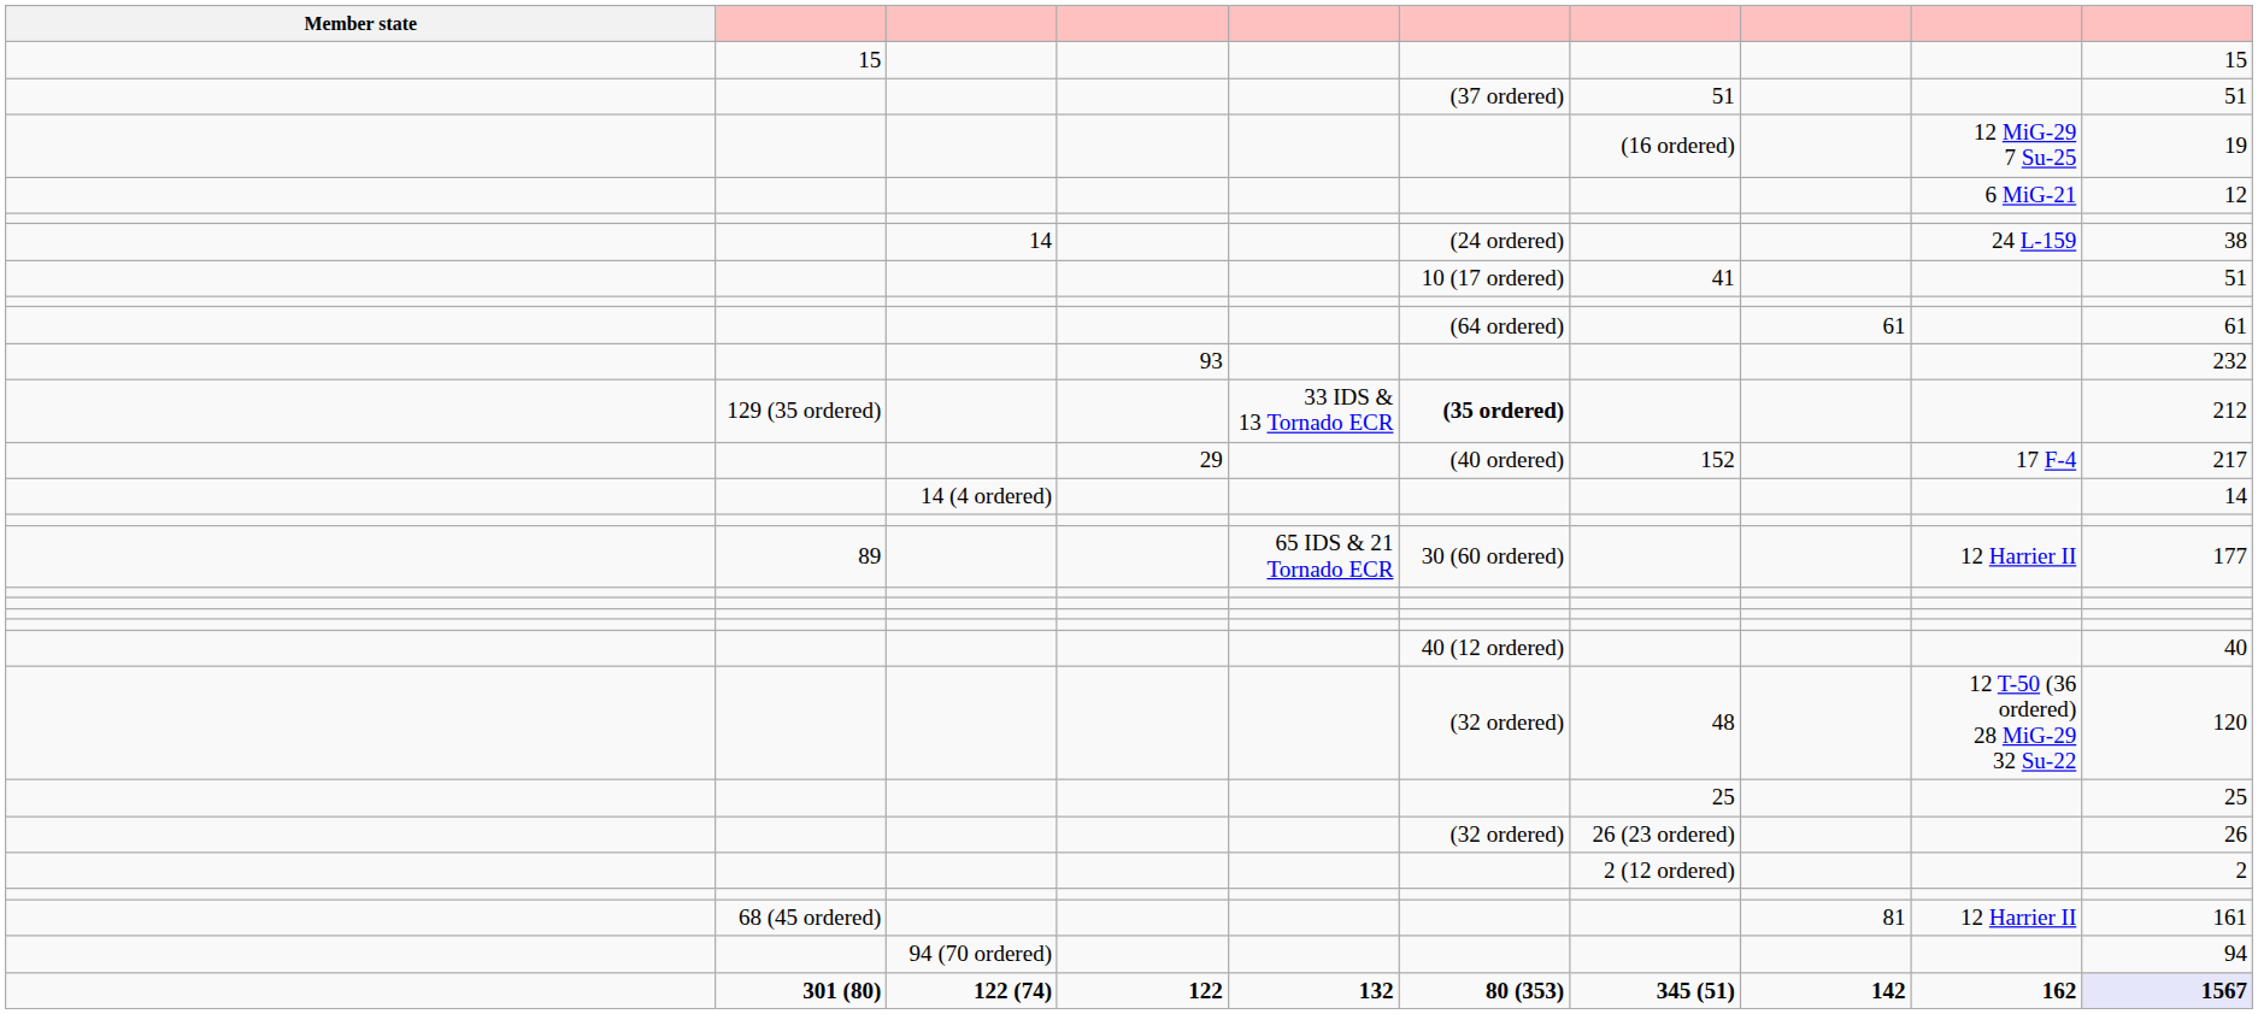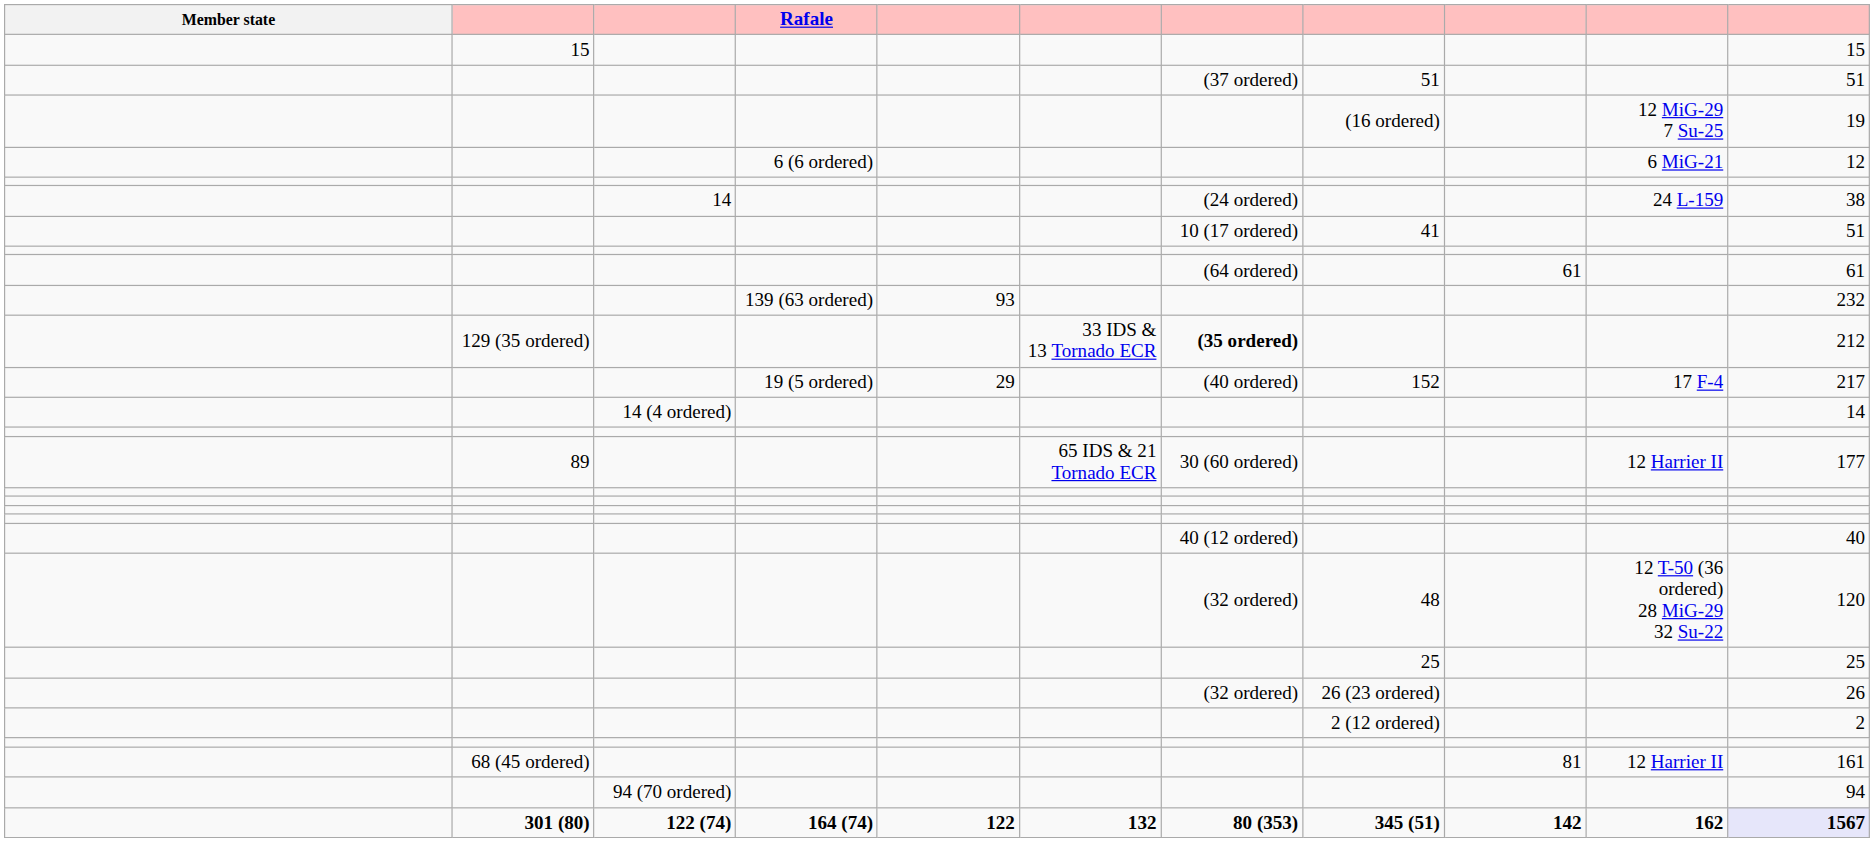+ column: Rafale | 6 (6 ordered) | 139 (63 ordered) | 19 (5 ordered) | 164 (74)
